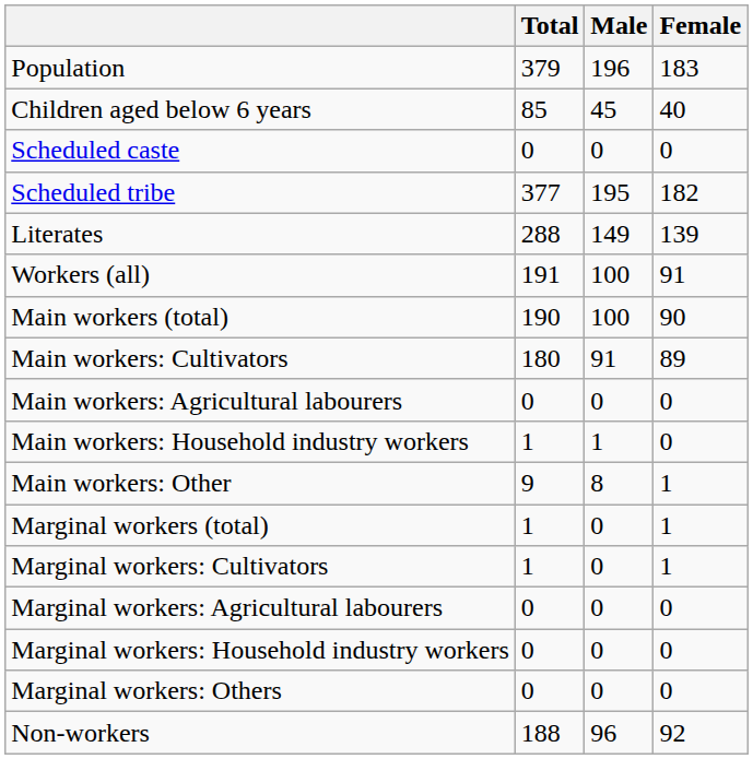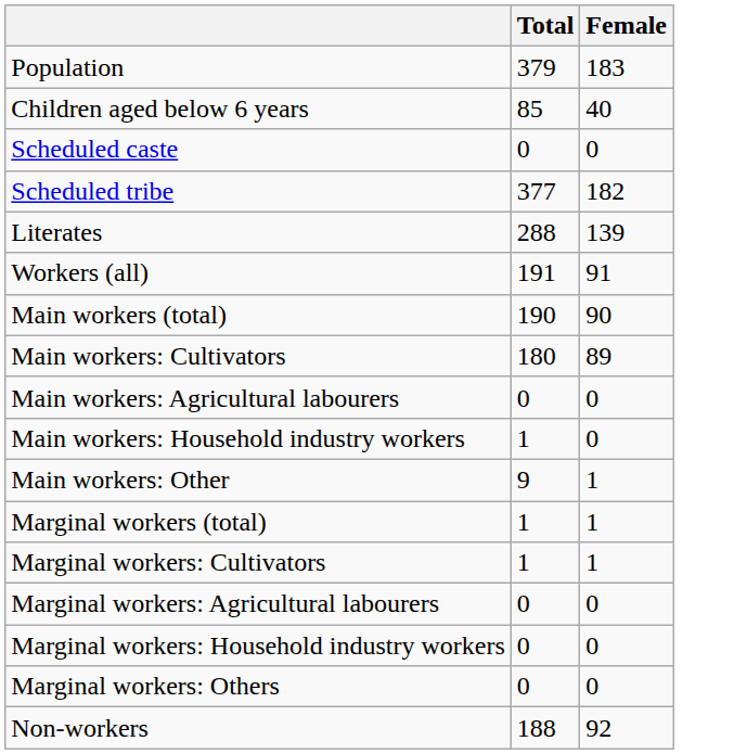- column: Male | 196 | 45 | 0 | 195 | 149 | 100 | 100 | 91 | 0 | 1 | 8 | 0 | 0 | 0 | 0 | 0 | 96
